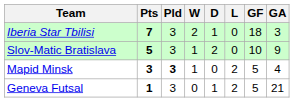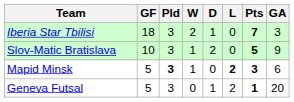columns swapped: Pts <-> GF
Mapid Minsk | L: normal -> bold
Mapid Minsk | GA: 4 -> 6
Geneva Futsal | GA: 21 -> 20
